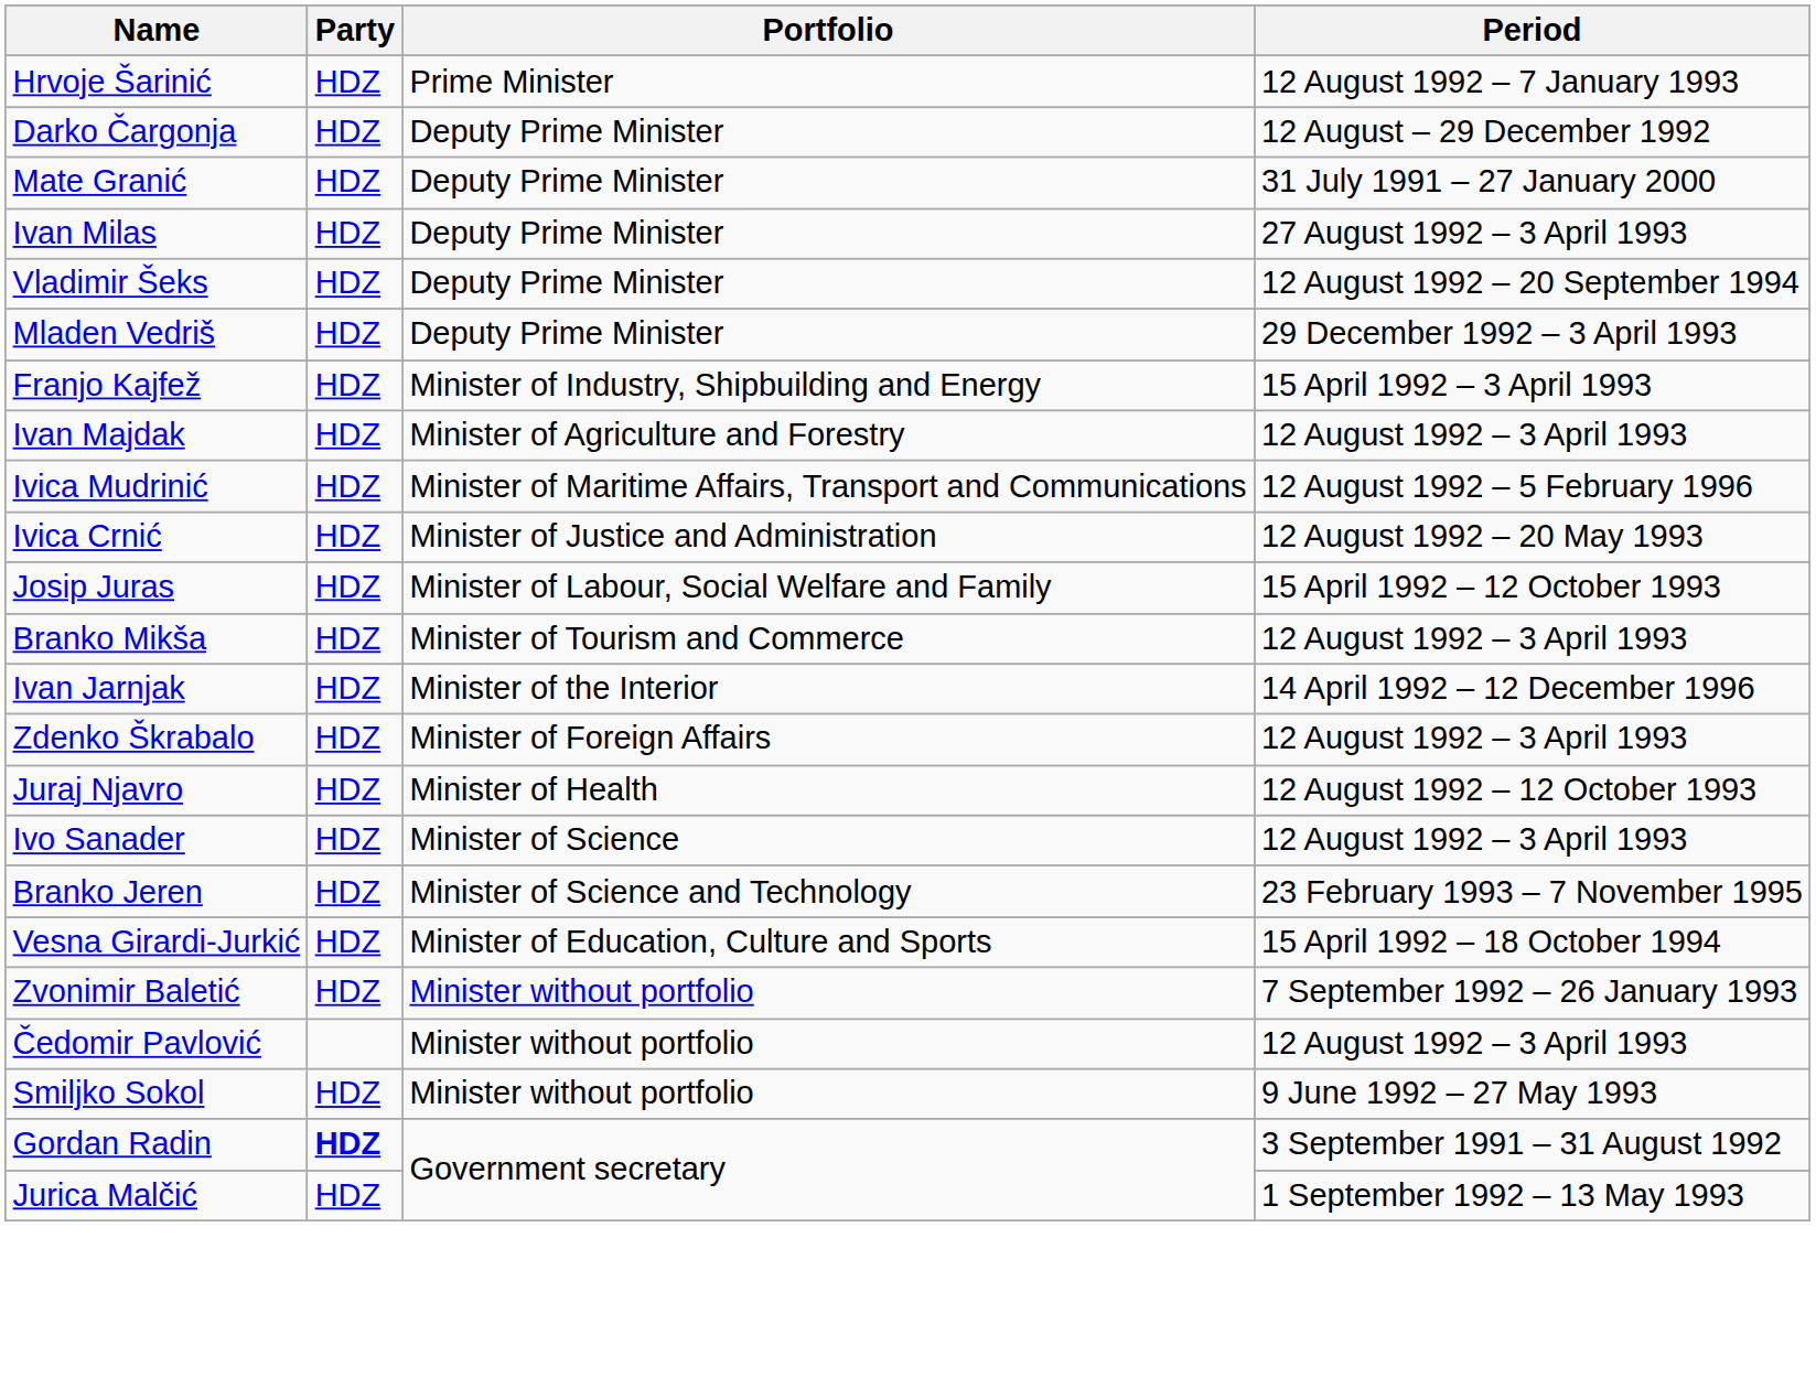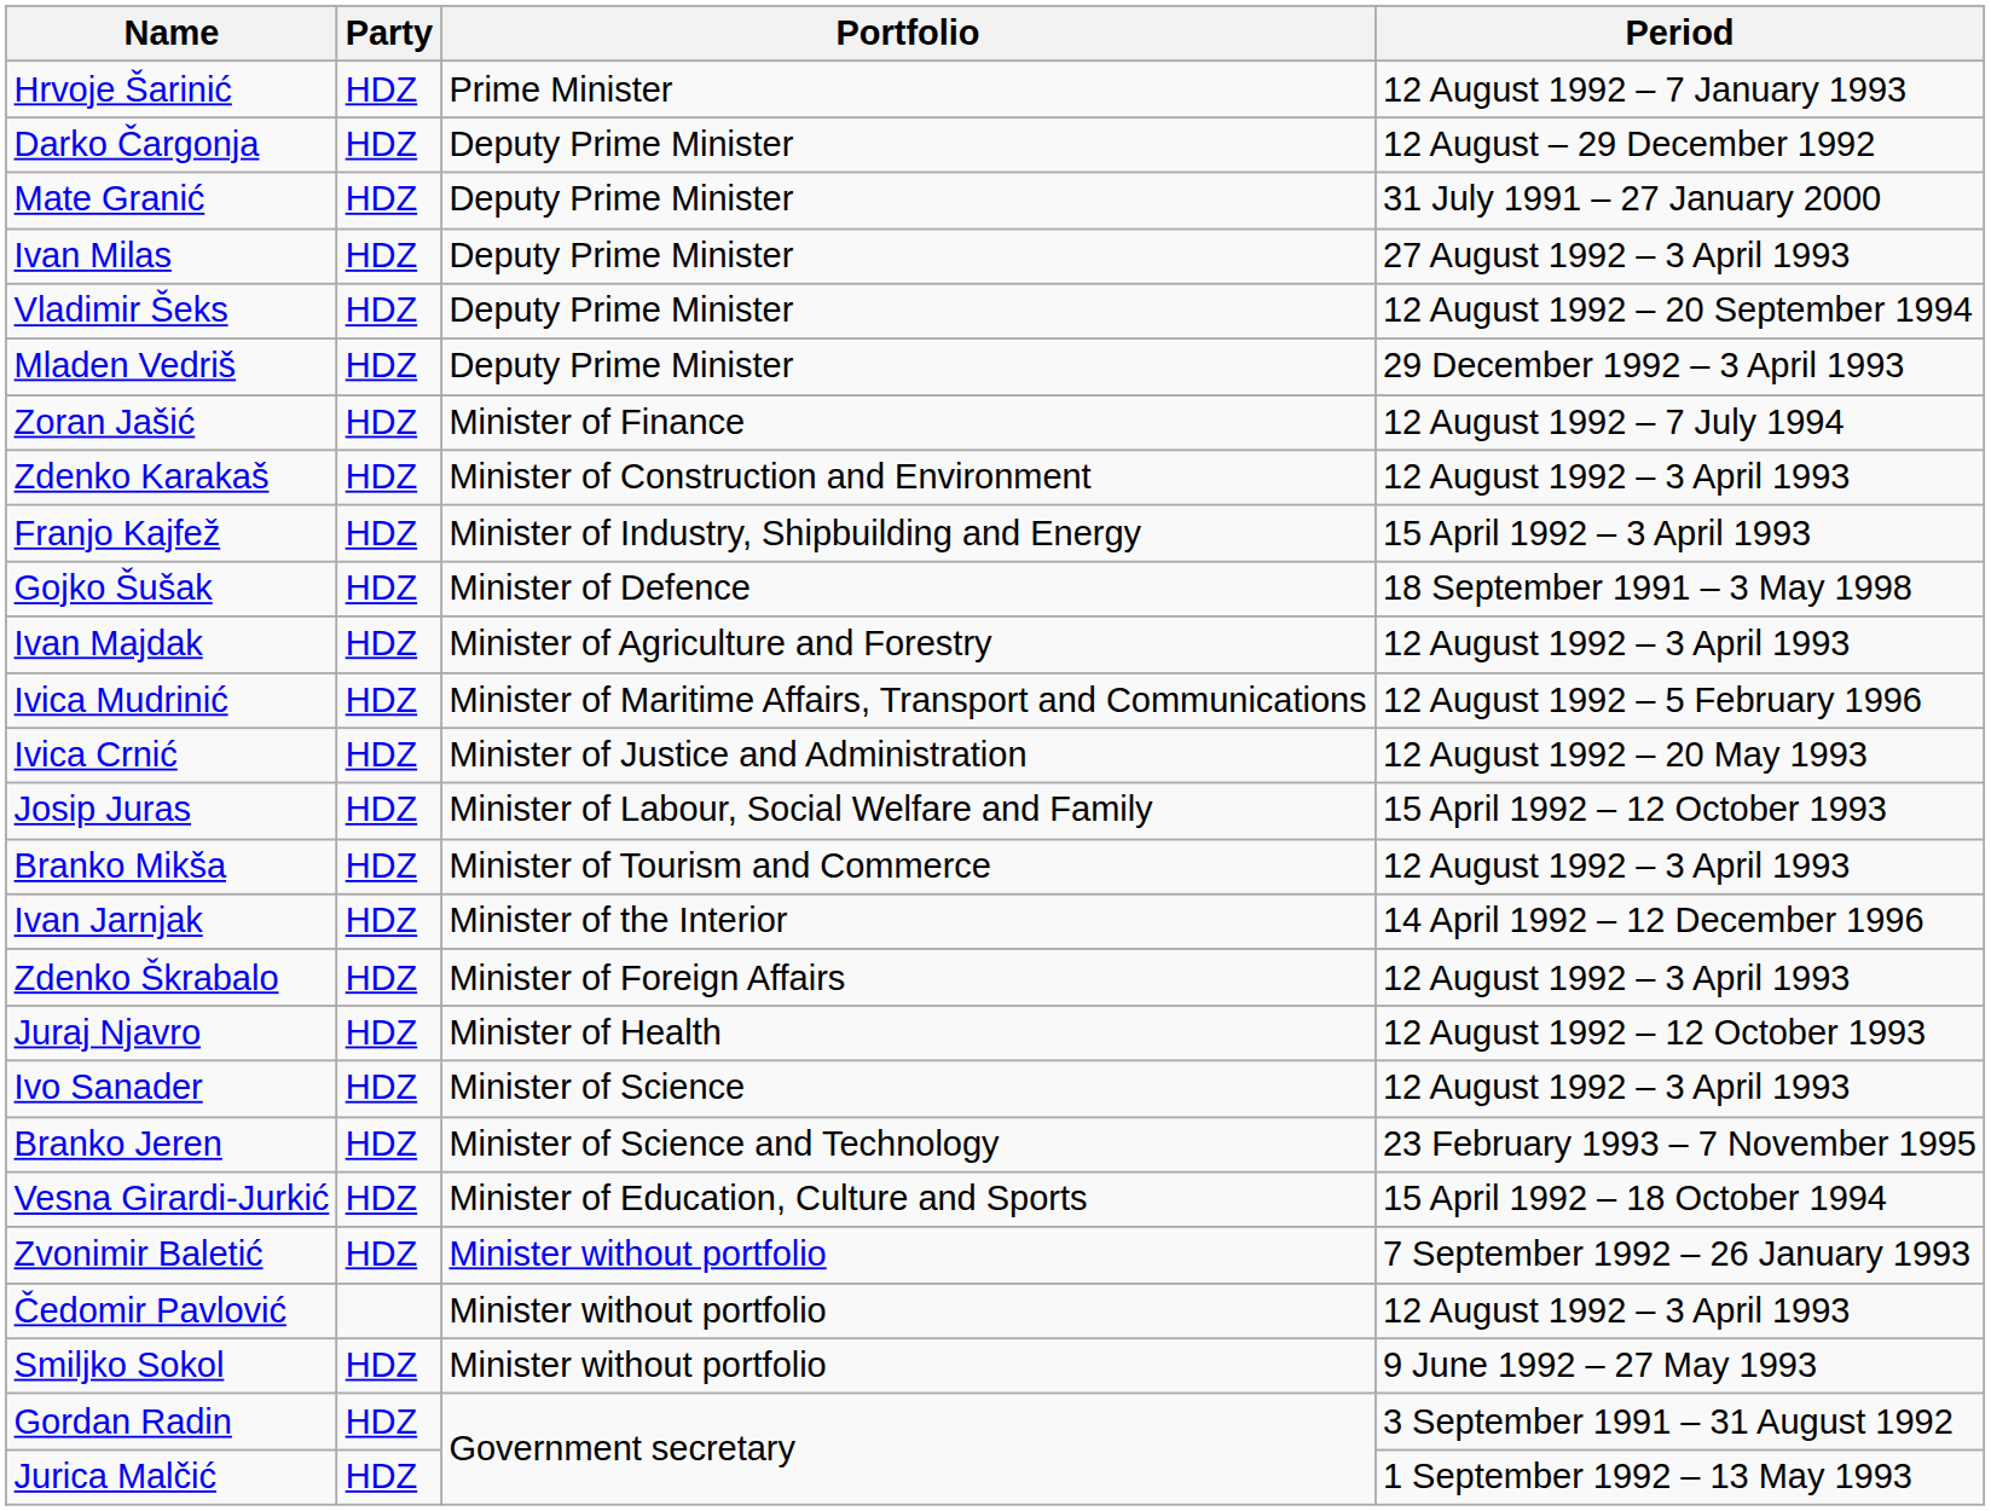+ row: Zoran Jašić | HDZ | Minister of Finance | 12 August 1992 – 7 July 1994
+ row: Zdenko Karakaš | HDZ | Minister of Construction and Environment | 12 August 1992 – 3 April 1993
+ row: Gojko Šušak | HDZ | Minister of Defence | 18 September 1991 – 3 May 1998
Gordan Radin | Party: bold -> normal
